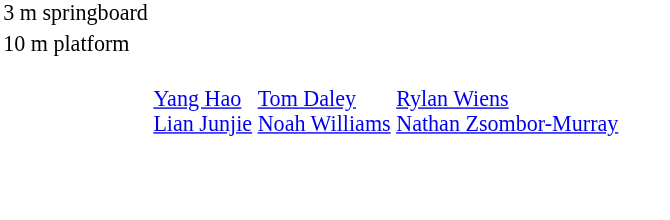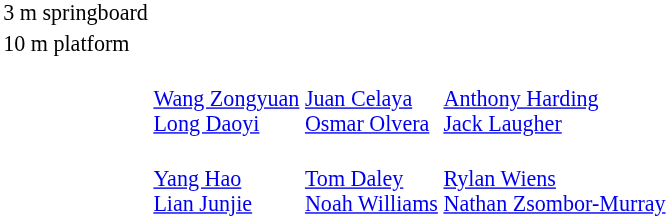+ row: Wang Zongyuan Long Daoyi | Juan Celaya Osmar Olvera | Anthony Harding Jack Laugher
